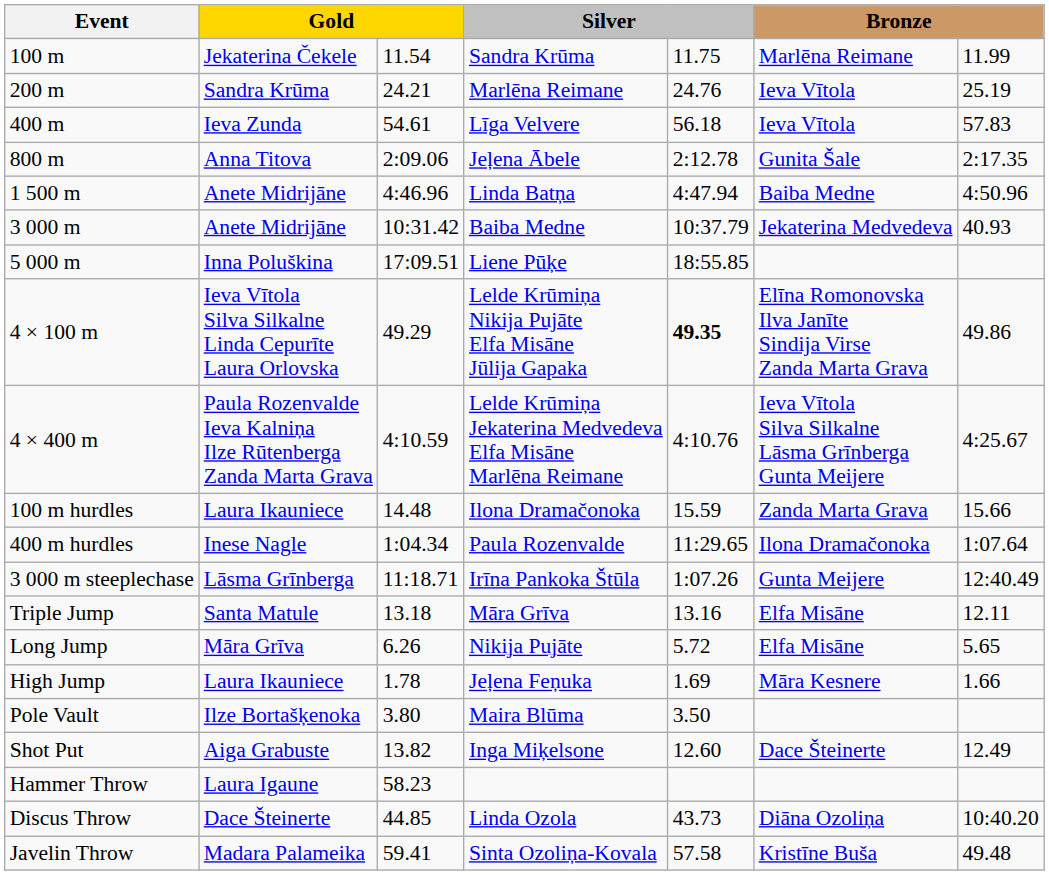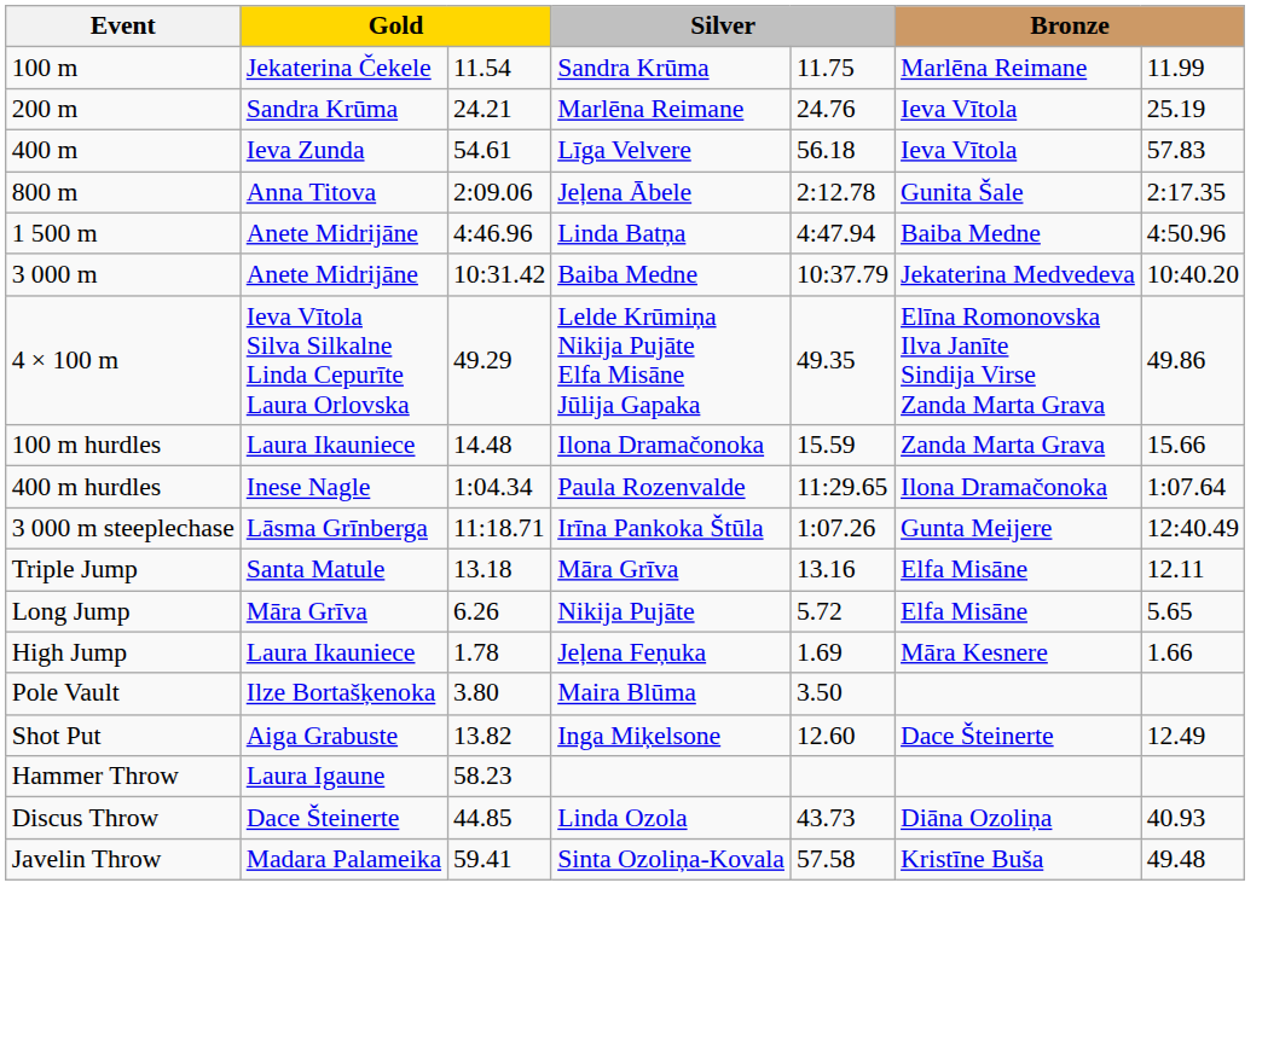3 000 m | column 7: 40.93 -> 10:40.20
- row: 5 000 m | Inna Poluškina | 17:09.51 | Liene Pūķe | 18:55.85
4 × 100 m | column 5: bold -> normal
- row: 4 × 400 m | Paula Rozenvalde Ieva Kalniņa Ilze Rūtenberga Zanda Marta Grava | 4:10.59 | Lelde Krūmiņa Jekaterina Medvedeva Elfa Misāne Marlēna Reimane | 4:10.76 | Ieva Vītola Silva Silkalne Lāsma Grīnberga Gunta Meijere | 4:25.67
Discus Throw | column 7: 10:40.20 -> 40.93
